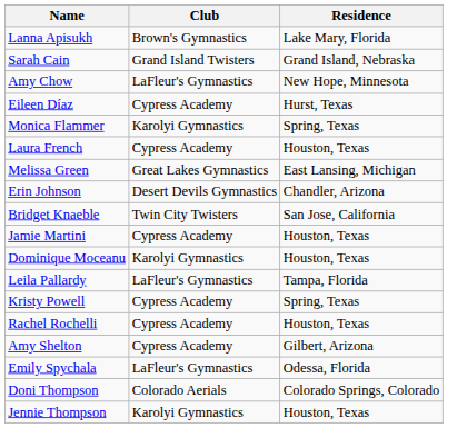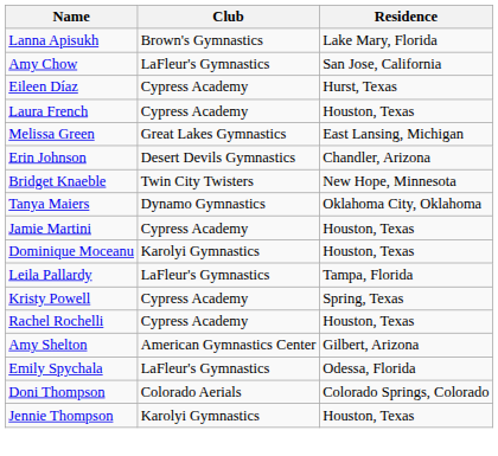- row: Sarah Cain | Grand Island Twisters | Grand Island, Nebraska
Amy Chow | Residence: New Hope, Minnesota -> San Jose, California
- row: Monica Flammer | Karolyi Gymnastics | Spring, Texas
Bridget Knaeble | Residence: San Jose, California -> New Hope, Minnesota
+ row: Tanya Maiers | Dynamo Gymnastics | Oklahoma City, Oklahoma
Amy Shelton | Club: Cypress Academy -> American Gymnastics Center
